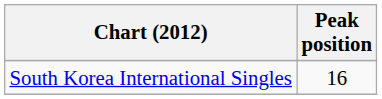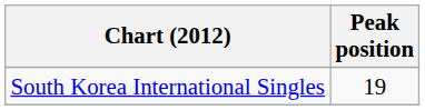South Korea International Singles | Peak position: 16 -> 19
